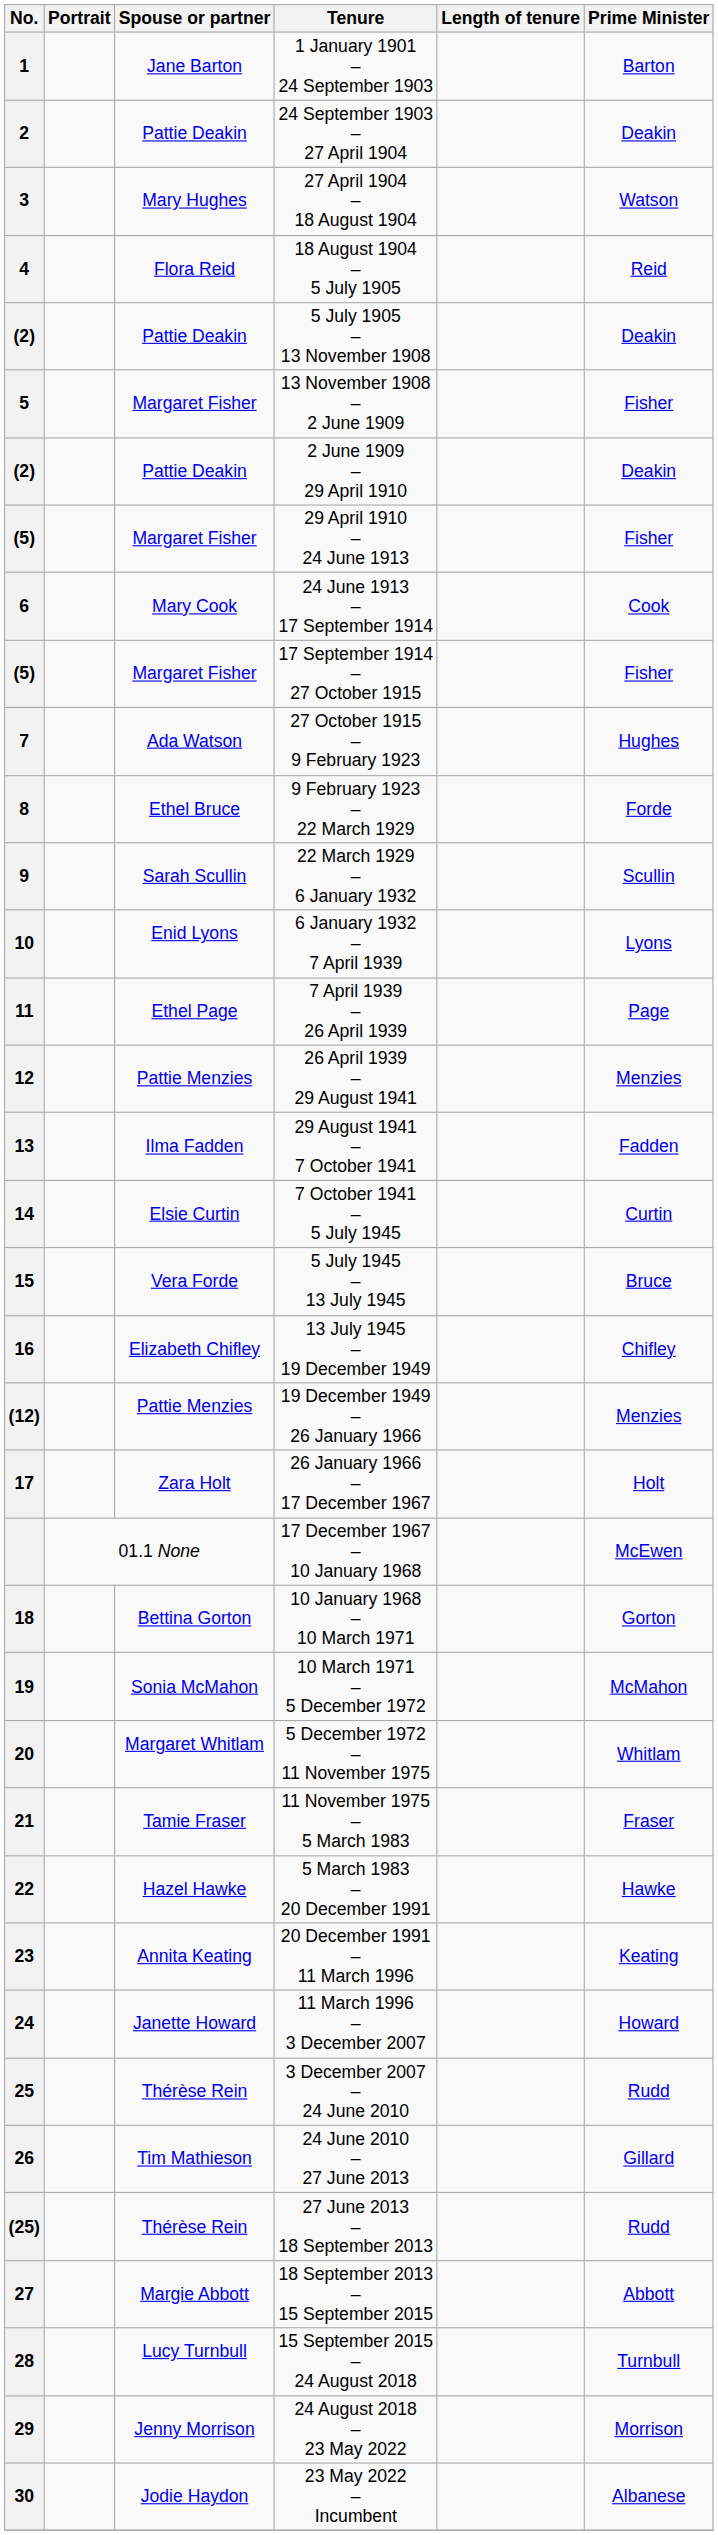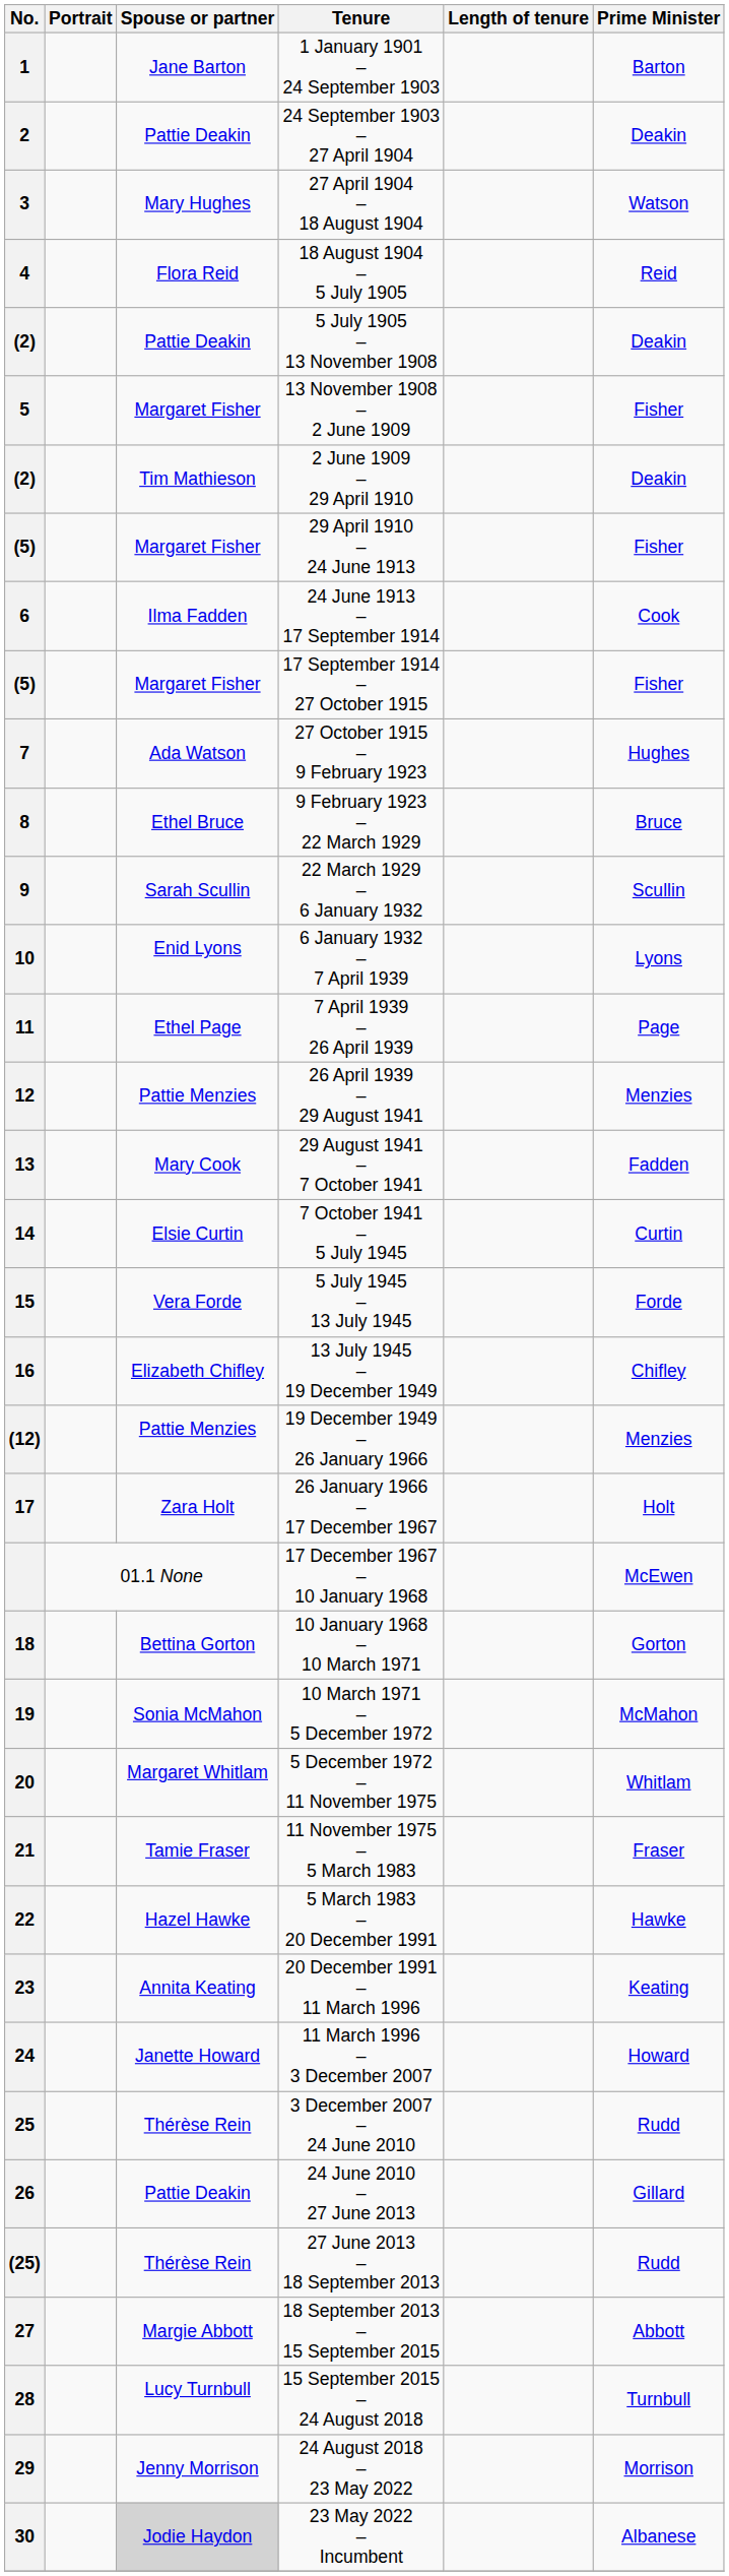2 June 1909 – 29 April 1910 | Spouse or partner: Pattie Deakin -> Tim Mathieson
24 June 1913 – 17 September 1914 | Spouse or partner: Mary Cook -> Ilma Fadden
9 February 1923 – 22 March 1929 | Prime Minister: Forde -> Bruce
29 August 1941 – 7 October 1941 | Spouse or partner: Ilma Fadden -> Mary Cook
5 July 1945 – 13 July 1945 | Prime Minister: Bruce -> Forde
24 June 2010 – 27 June 2013 | Spouse or partner: Tim Mathieson -> Pattie Deakin
23 May 2022 – Incumbent | Spouse or partner: no background -> lightgrey background
